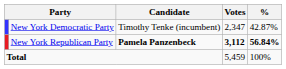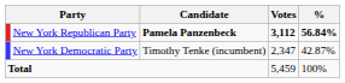rows swapped: New York Democratic Party <-> New York Republican Party
